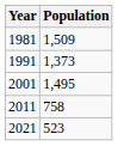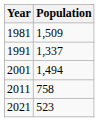1991 | Population: 1,373 -> 1,337
2001 | Population: 1,495 -> 1,494
